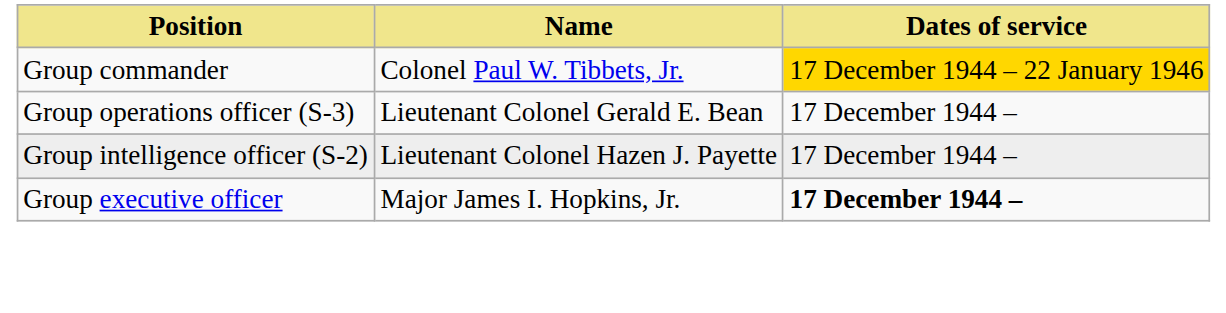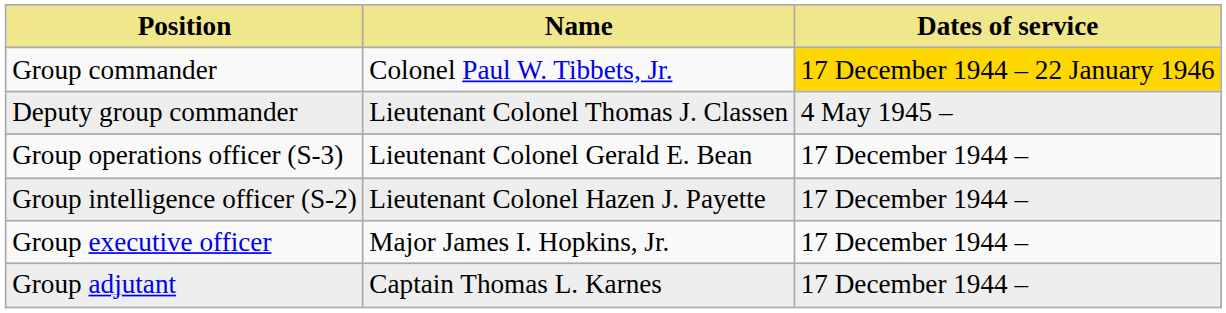+ row: Deputy group commander | Lieutenant Colonel Thomas J. Classen | 4 May 1945 –
Group executive officer | column 3: bold -> normal
+ row: Group adjutant | Captain Thomas L. Karnes | 17 December 1944 –
